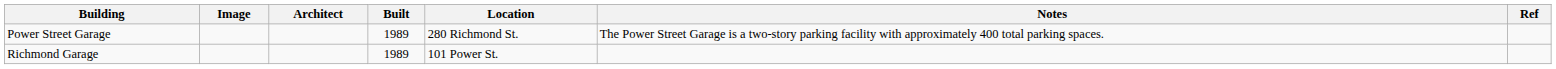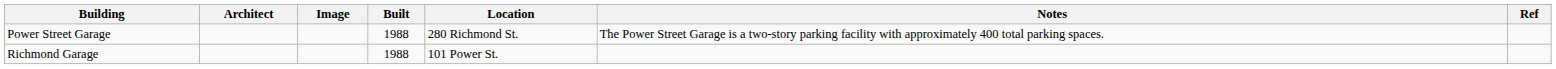columns swapped: Image <-> Architect
Power Street Garage | Built: 1989 -> 1988
Richmond Garage | Built: 1989 -> 1988
